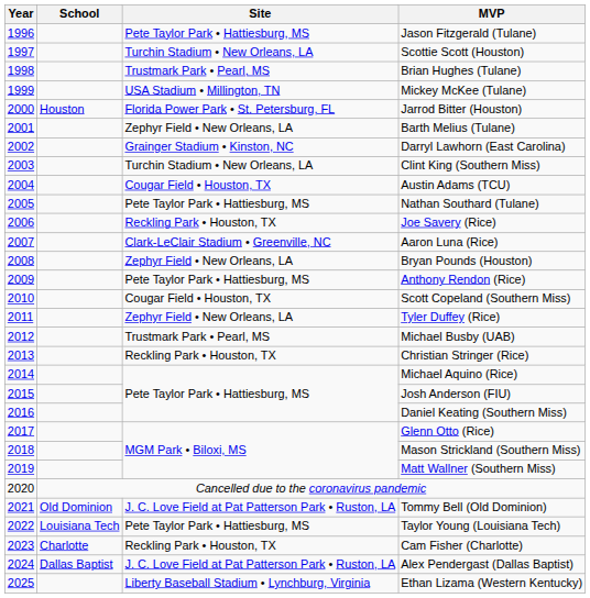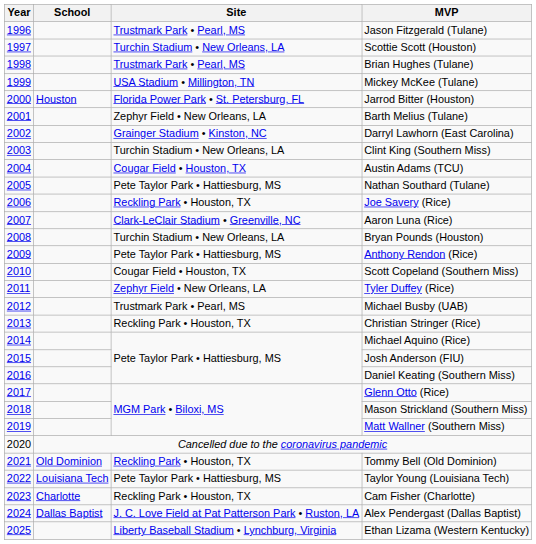Jason Fitzgerald (Tulane) | Site: Pete Taylor Park • Hattiesburg, MS -> Trustmark Park • Pearl, MS
Bryan Pounds (Houston) | Site: Zephyr Field • New Orleans, LA -> Turchin Stadium • New Orleans, LA
Tommy Bell (Old Dominion) | Site: J. C. Love Field at Pat Patterson Park • Ruston, LA -> Reckling Park • Houston, TX
